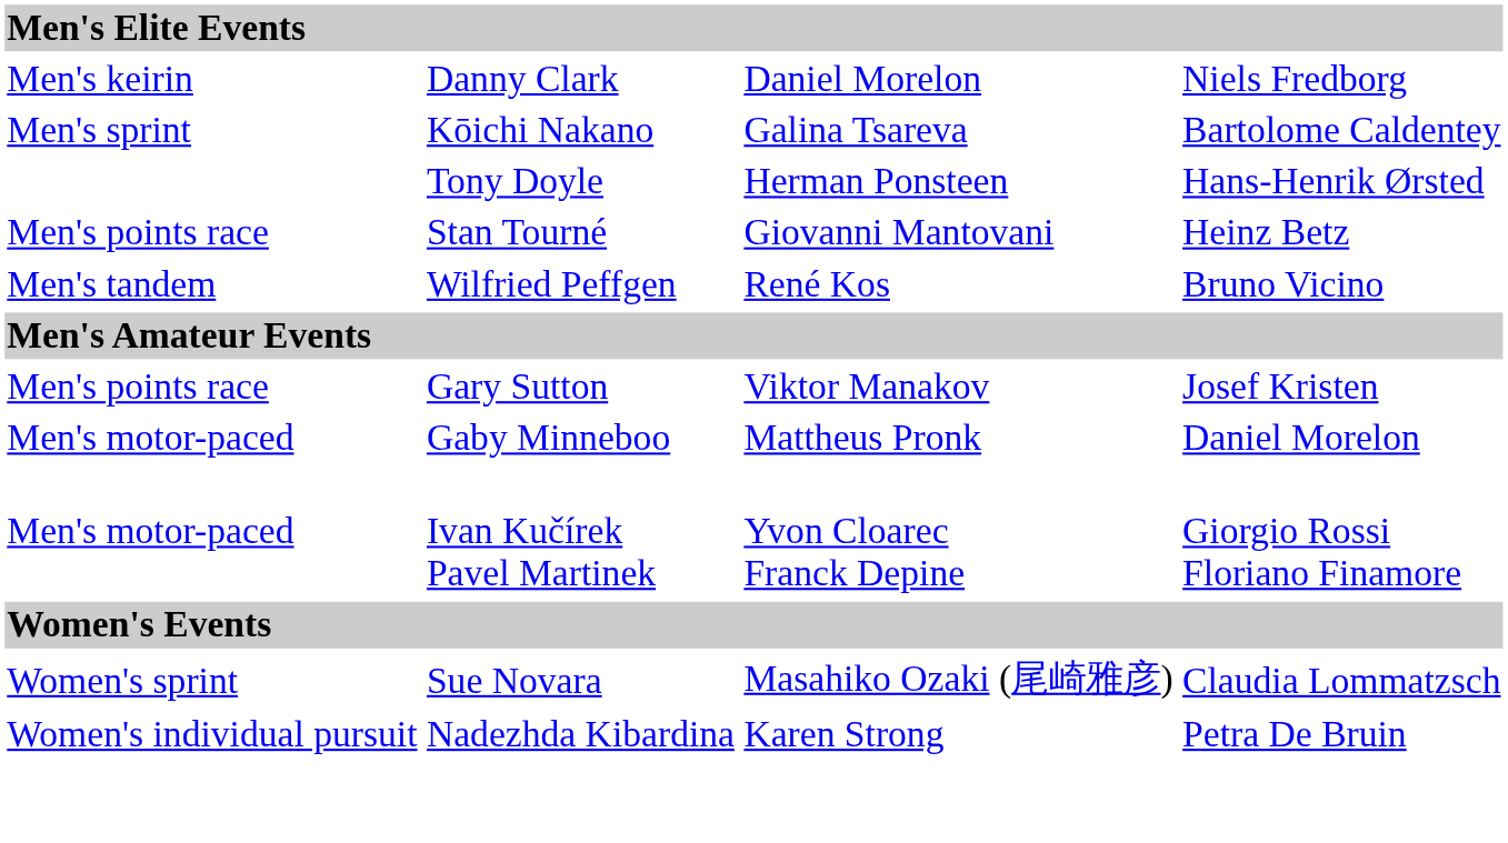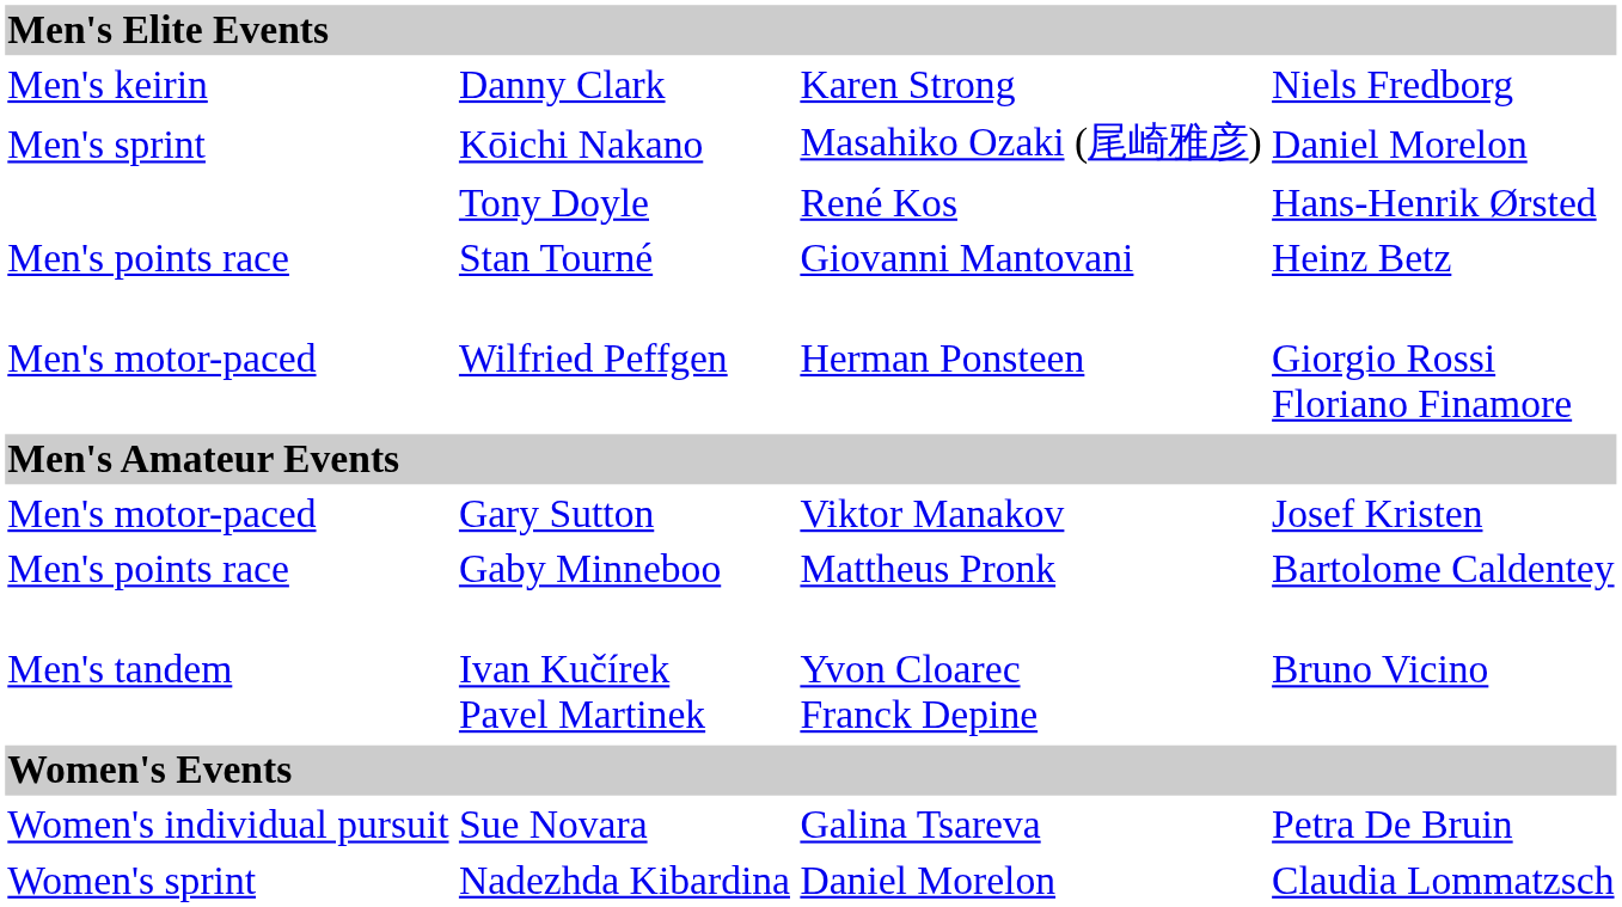Danny Clark | column 3: Daniel Morelon -> Karen Strong
Kōichi Nakano | column 3: Galina Tsareva -> Masahiko Ozaki (尾崎雅彦)
Kōichi Nakano | column 4: Bartolome Caldentey -> Daniel Morelon
Tony Doyle | column 3: Herman Ponsteen -> René Kos
Wilfried Peffgen | column 1: Men's tandem -> Men's motor-paced
Wilfried Peffgen | column 3: René Kos -> Herman Ponsteen
Wilfried Peffgen | column 4: Bruno Vicino -> Giorgio Rossi Floriano Finamore
Gary Sutton | column 1: Men's points race -> Men's motor-paced
Gaby Minneboo | column 1: Men's motor-paced -> Men's points race
Gaby Minneboo | column 4: Daniel Morelon -> Bartolome Caldentey
Ivan Kučírek Pavel Martinek | column 1: Men's motor-paced -> Men's tandem
Ivan Kučírek Pavel Martinek | column 4: Giorgio Rossi Floriano Finamore -> Bruno Vicino
Sue Novara | column 1: Women's sprint -> Women's individual pursuit
Sue Novara | column 3: Masahiko Ozaki (尾崎雅彦) -> Galina Tsareva
Sue Novara | column 4: Claudia Lommatzsch -> Petra De Bruin
Nadezhda Kibardina | column 1: Women's individual pursuit -> Women's sprint
Nadezhda Kibardina | column 3: Karen Strong -> Daniel Morelon
Nadezhda Kibardina | column 4: Petra De Bruin -> Claudia Lommatzsch
